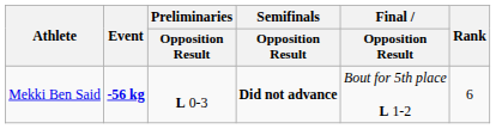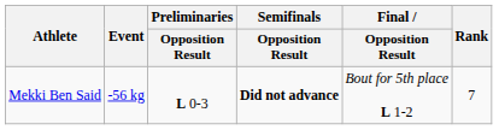Mekki Ben Said | Event: bold -> normal
Mekki Ben Said | Rank: 6 -> 7
